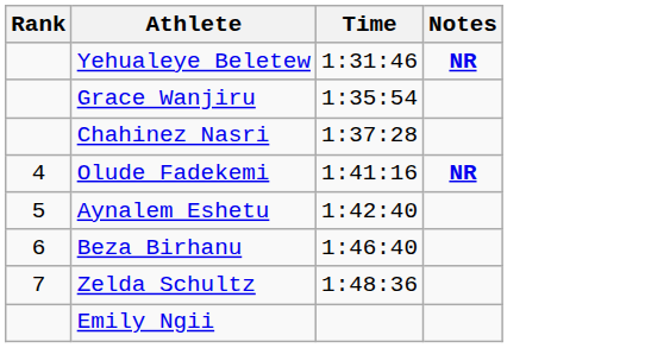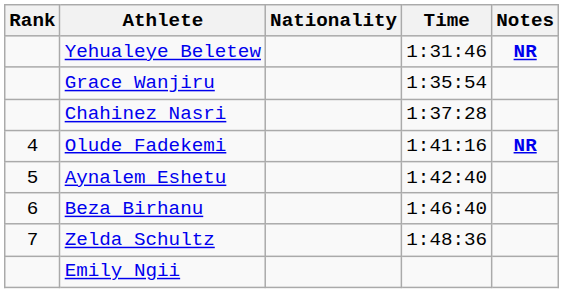+ column: Nationality
